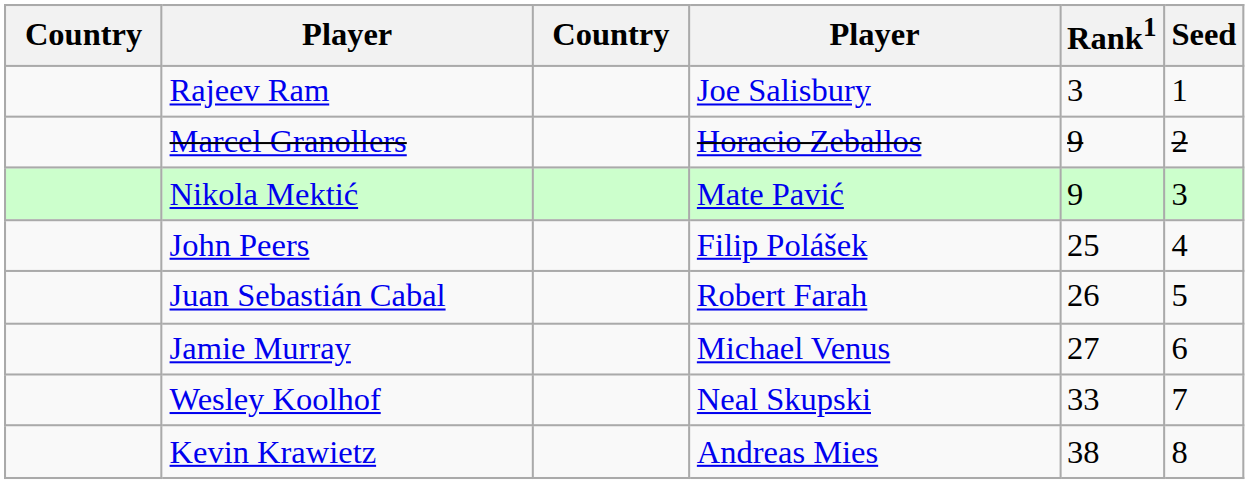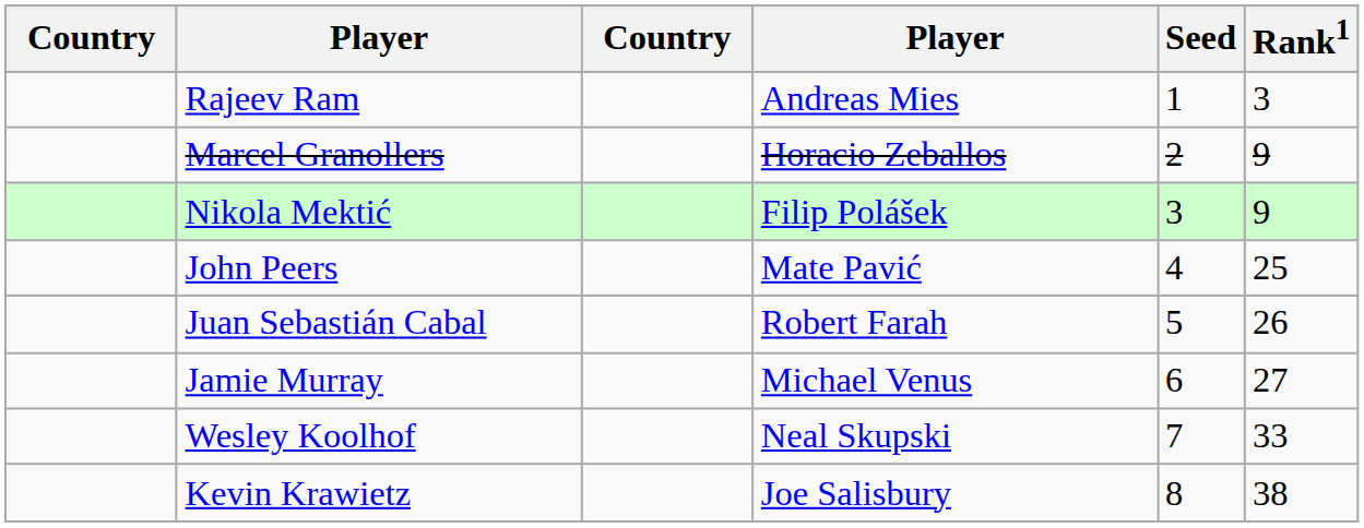columns swapped: Rank1 <-> Seed
Rajeev Ram | column 4: Joe Salisbury -> Andreas Mies
Nikola Mektić | column 4: Mate Pavić -> Filip Polášek
John Peers | column 4: Filip Polášek -> Mate Pavić
Kevin Krawietz | column 4: Andreas Mies -> Joe Salisbury
